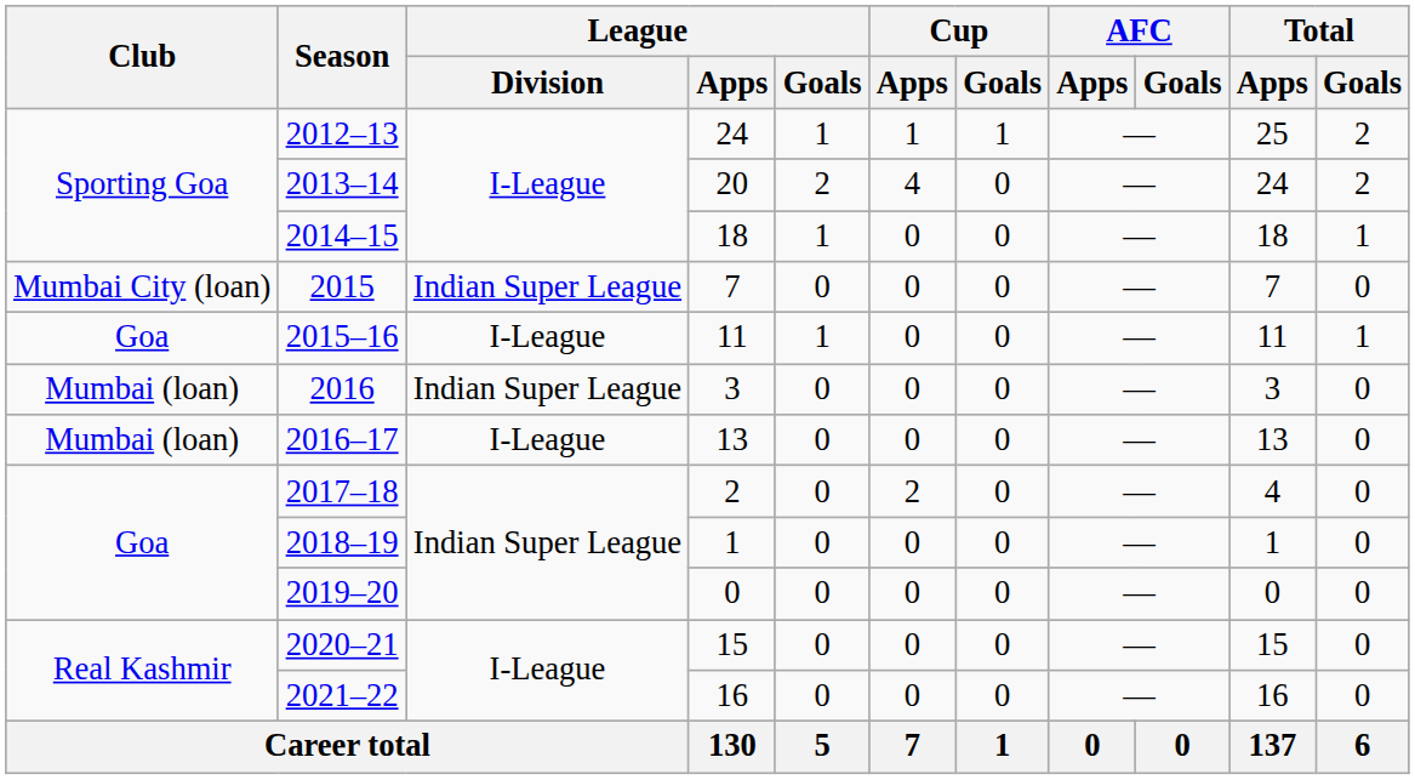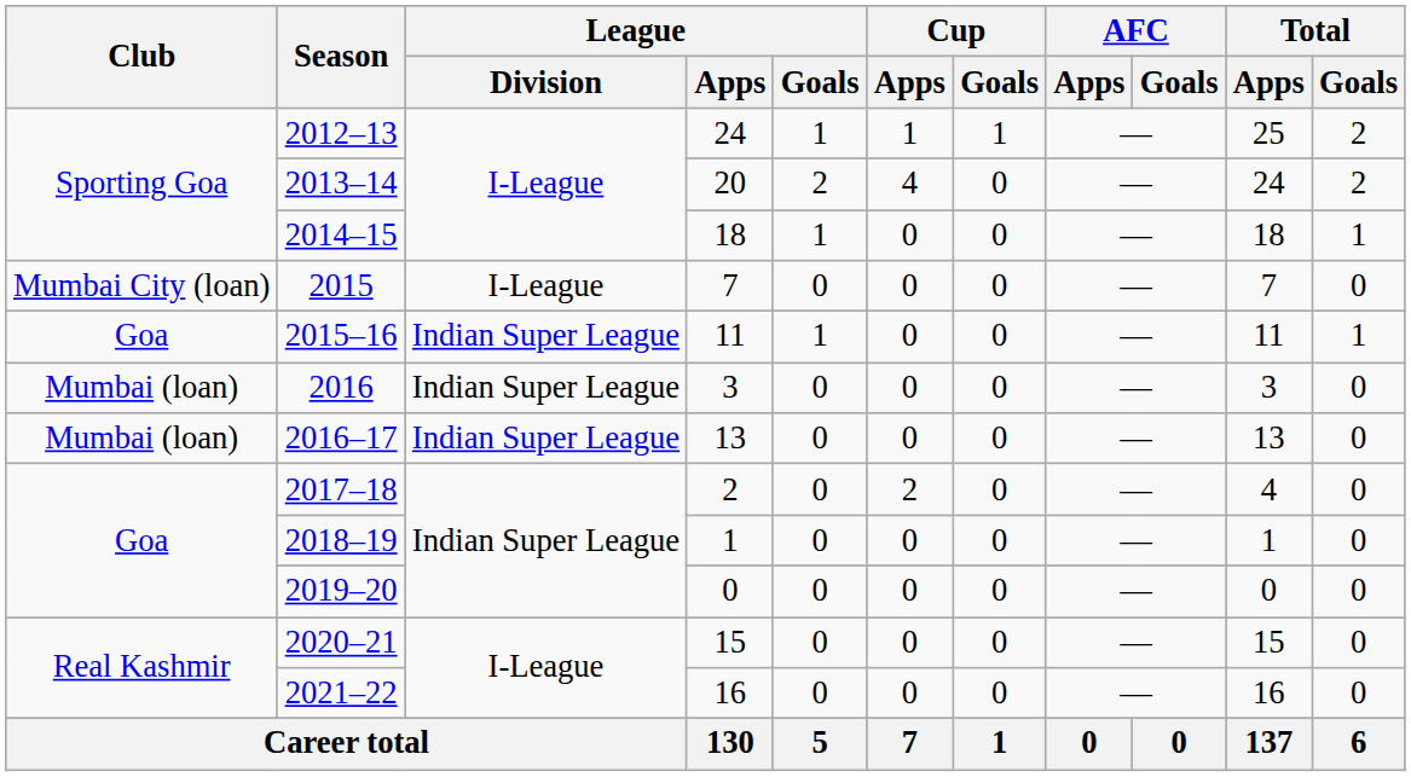2015 | League / Division: Indian Super League -> I-League
2015–16 | League / Division: I-League -> Indian Super League
2016–17 | League / Division: I-League -> Indian Super League
